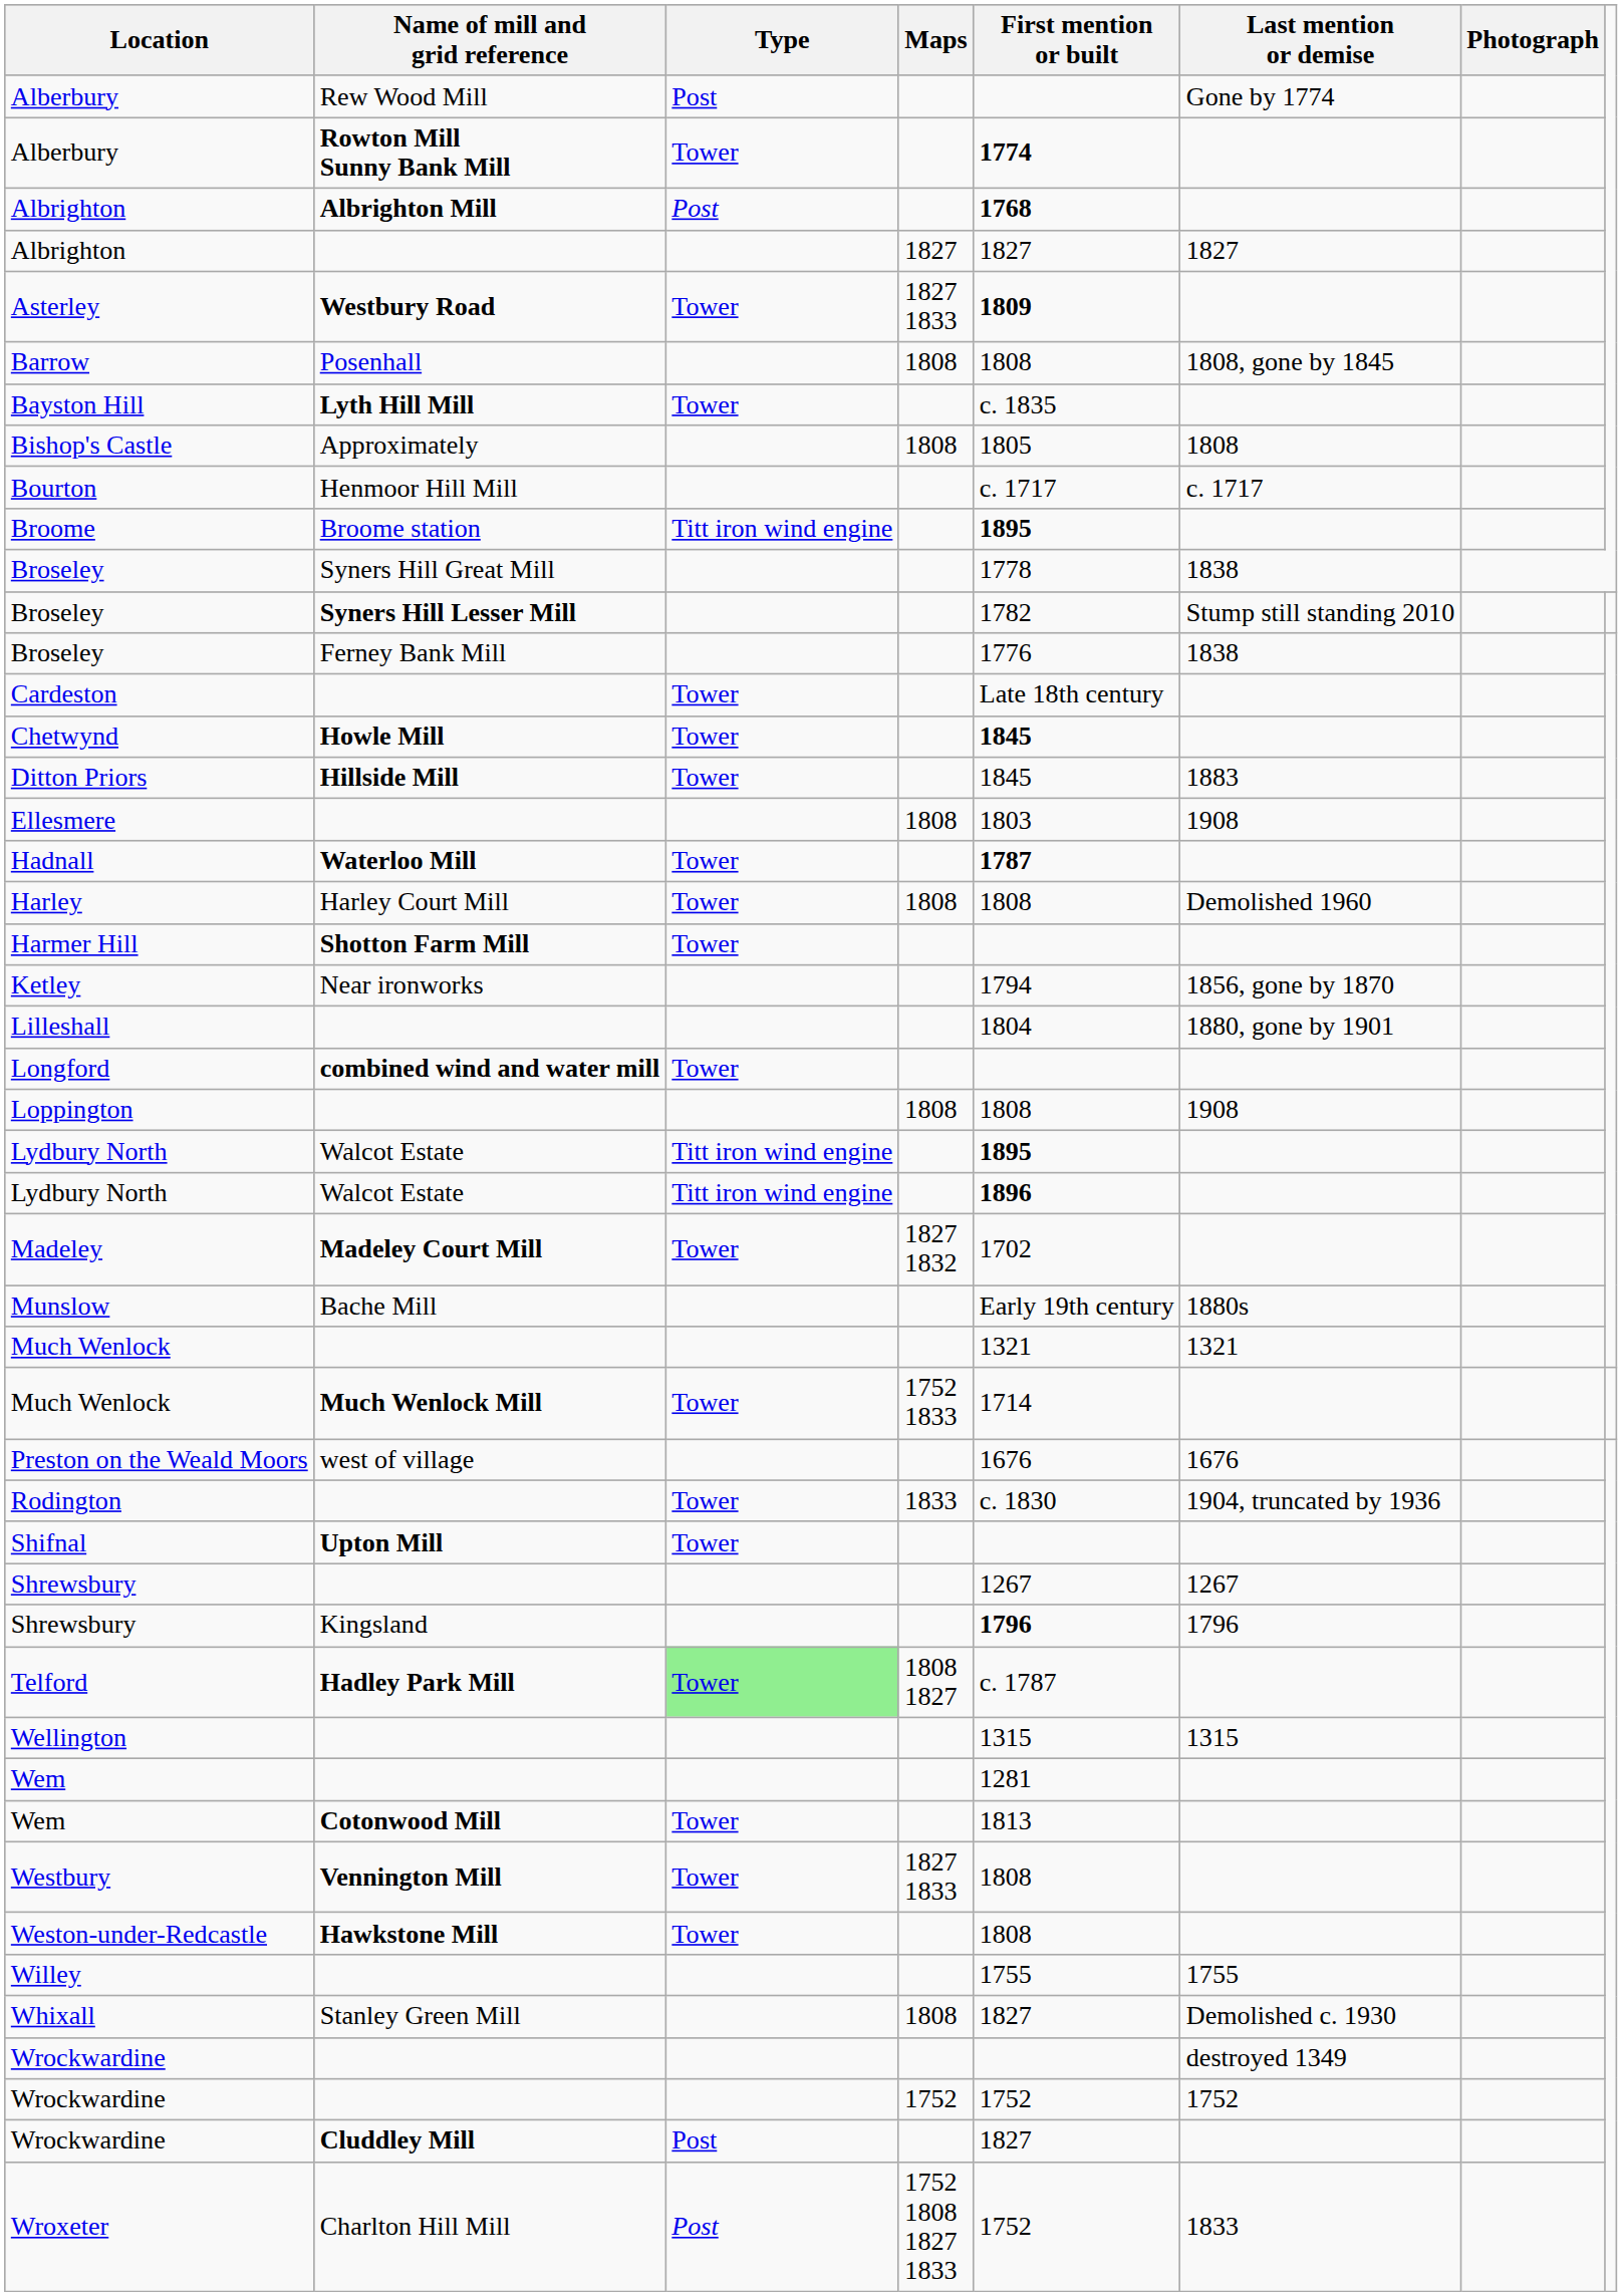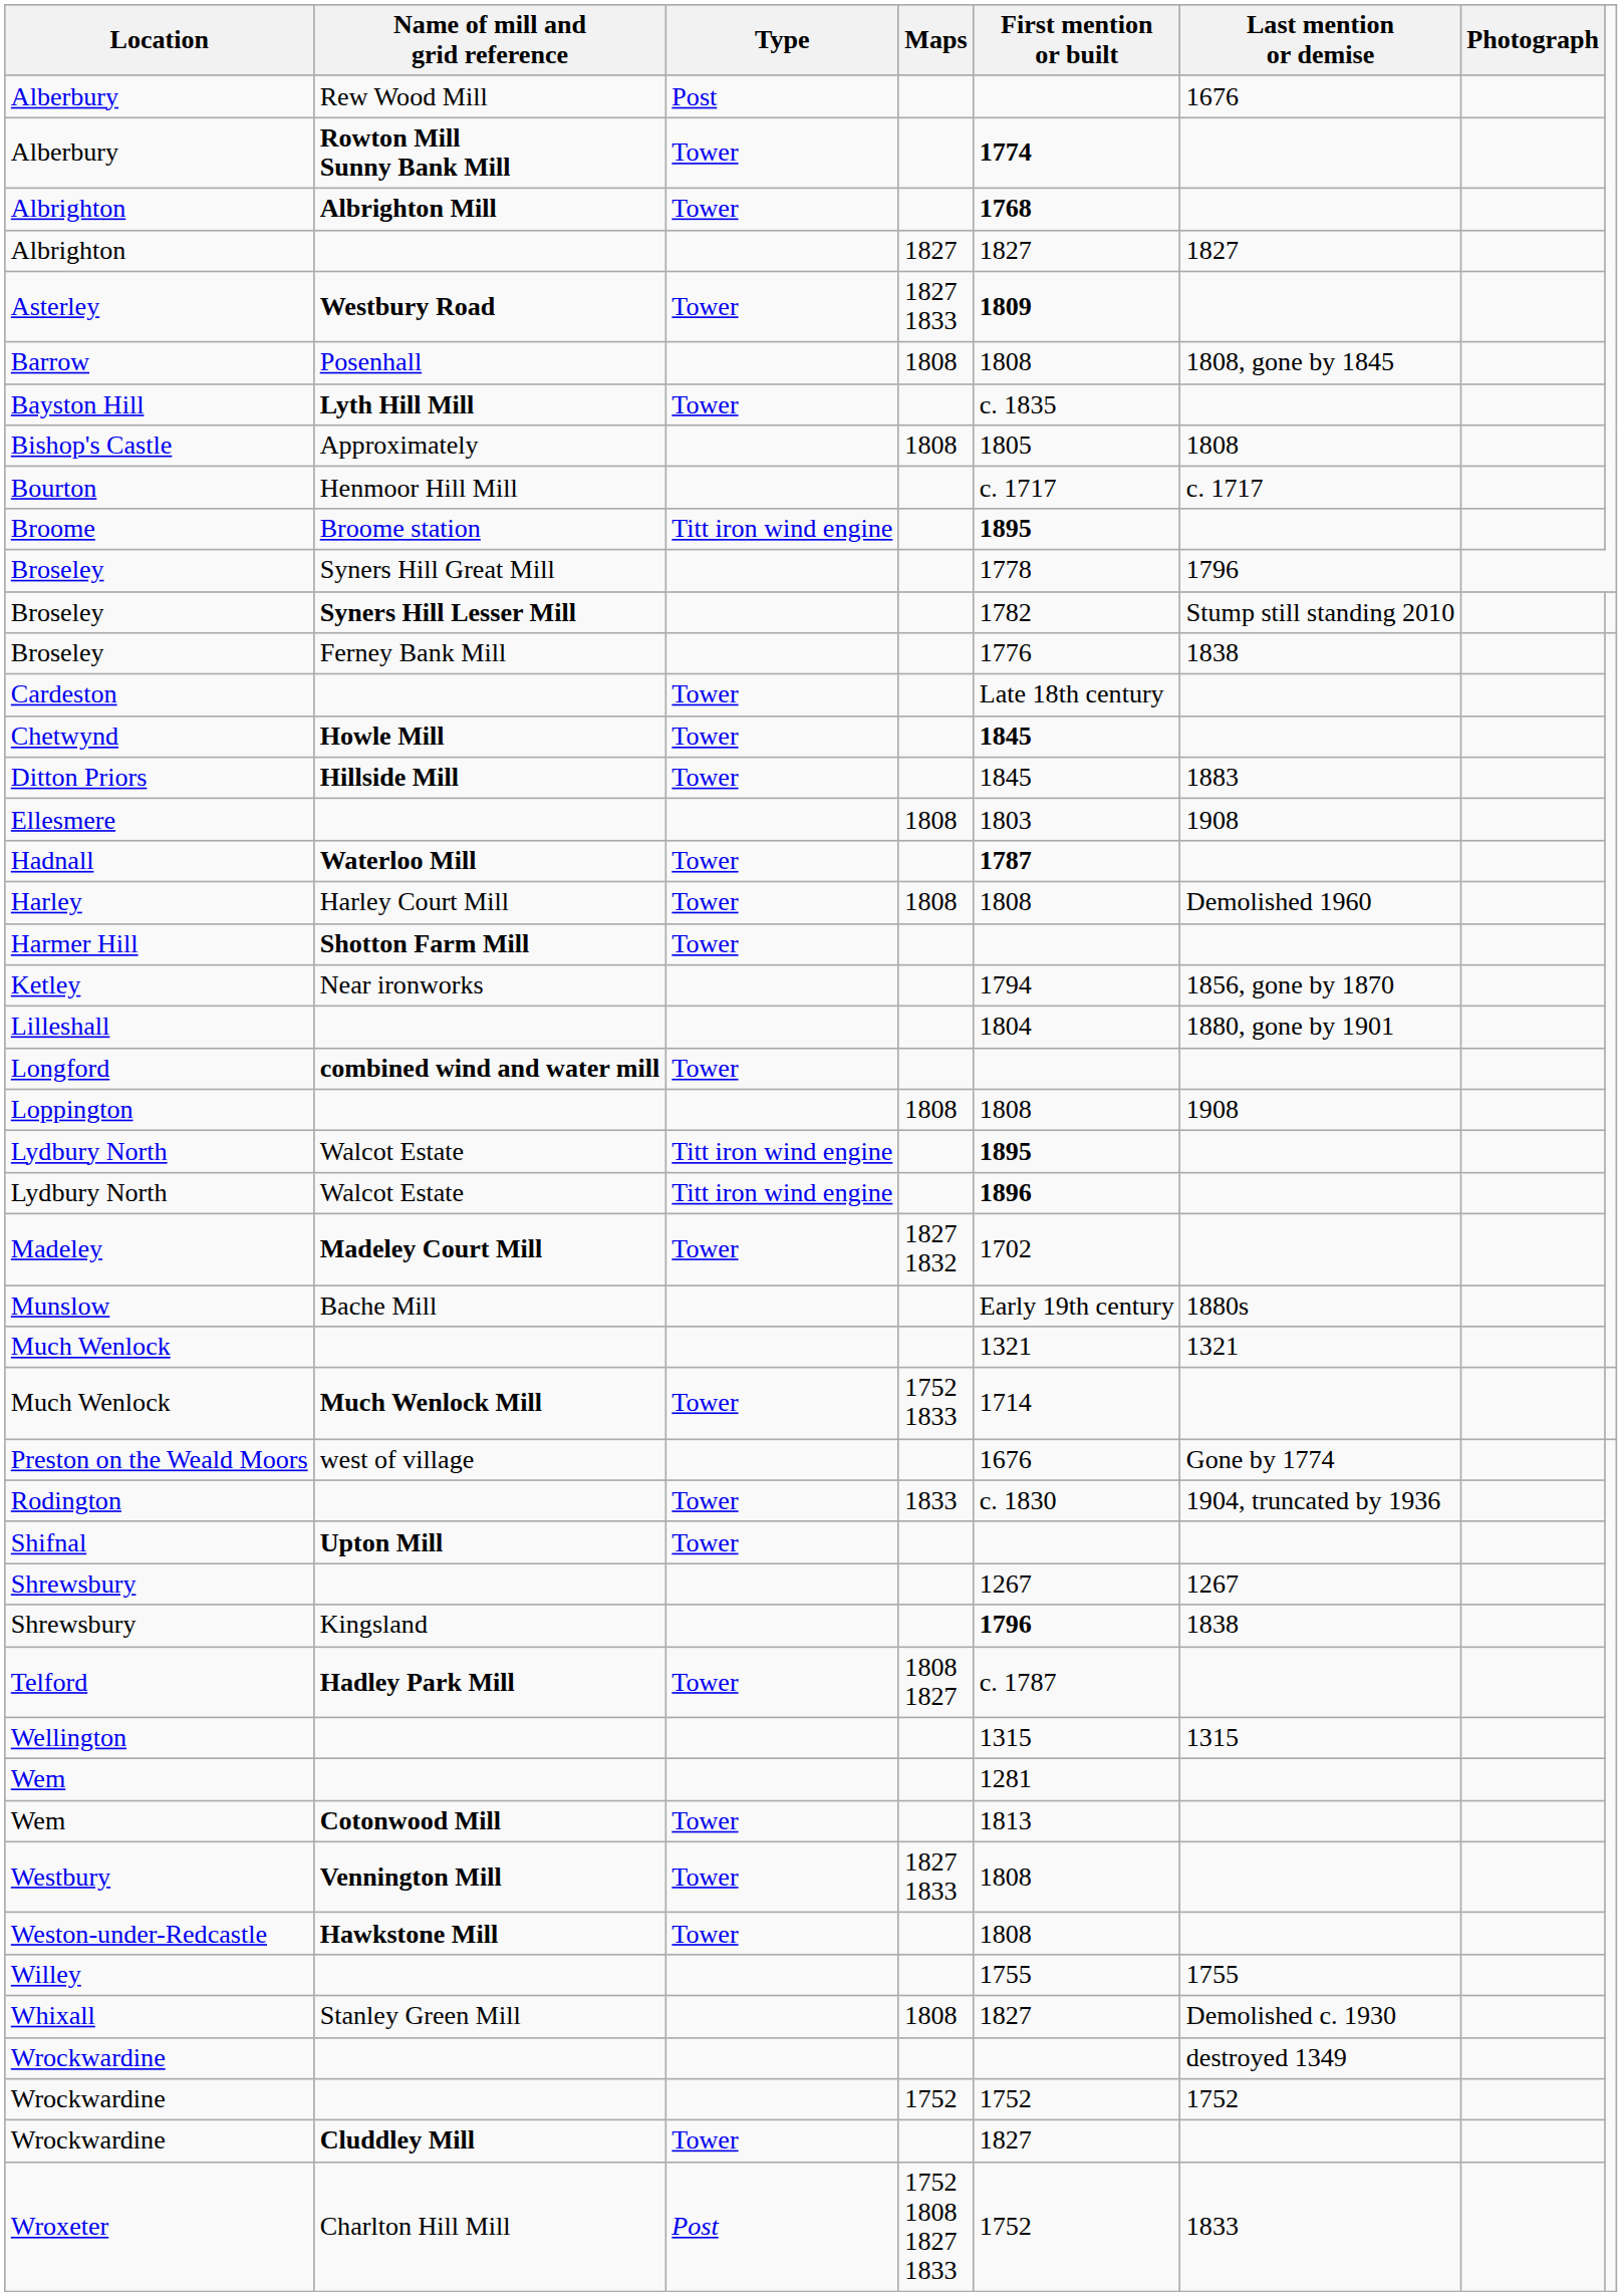Alberbury / Rew Wood Mill | Last mention or demise: Gone by 1774 -> 1676
Albrighton / Albrighton Mill | Type: Post -> Tower
Broseley / Syners Hill Great Mill | Last mention or demise: 1838 -> 1796
Preston on the Weald Moors | Last mention or demise: 1676 -> Gone by 1774
Shrewsbury / Kingsland | Last mention or demise: 1796 -> 1838
Telford | Type: lightgreen background -> no background
Wrockwardine / Cluddley Mill | Type: Post -> Tower
